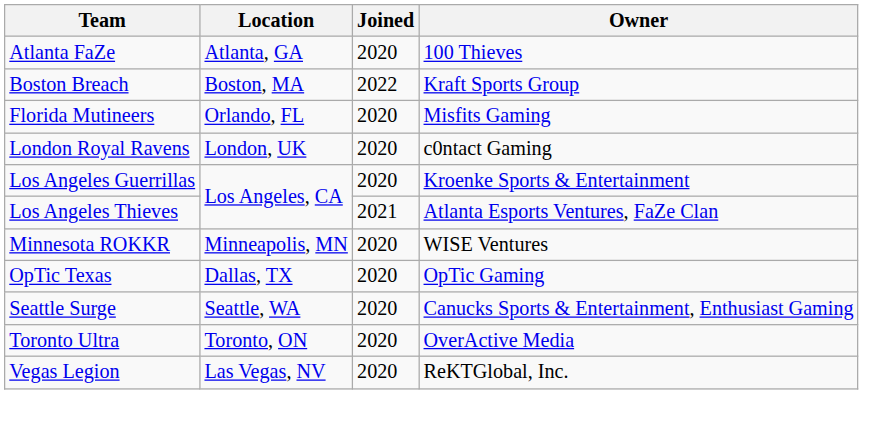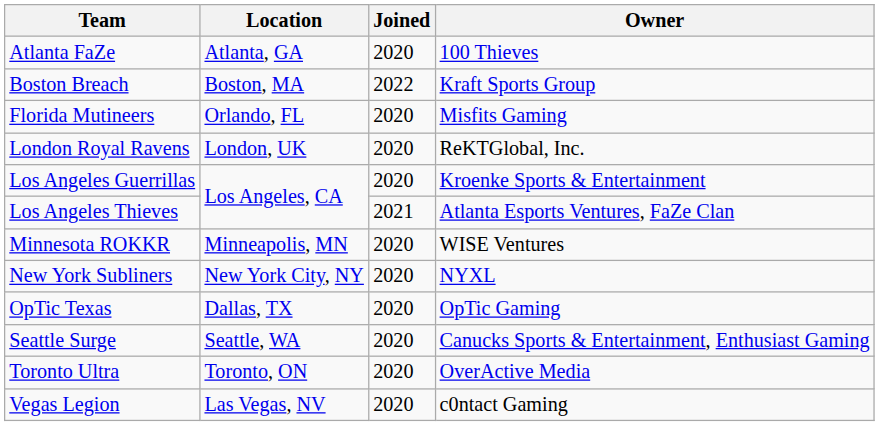London Royal Ravens | Owner: c0ntact Gaming -> ReKTGlobal, Inc.
+ row: New York Subliners | New York City, NY | 2020 | NYXL
Vegas Legion | Owner: ReKTGlobal, Inc. -> c0ntact Gaming
